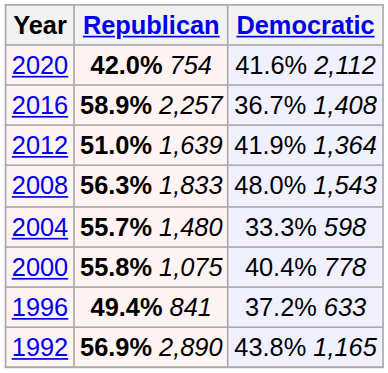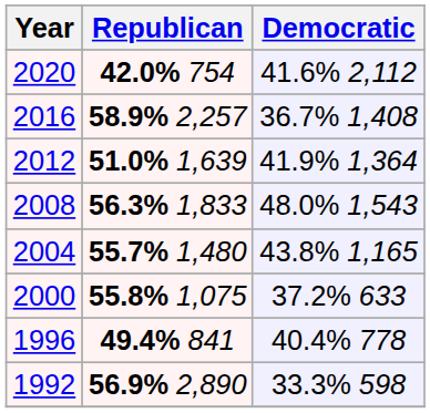2004 | Democratic: 33.3% 598 -> 43.8% 1,165
2000 | Democratic: 40.4% 778 -> 37.2% 633
1996 | Democratic: 37.2% 633 -> 40.4% 778
1992 | Democratic: 43.8% 1,165 -> 33.3% 598
